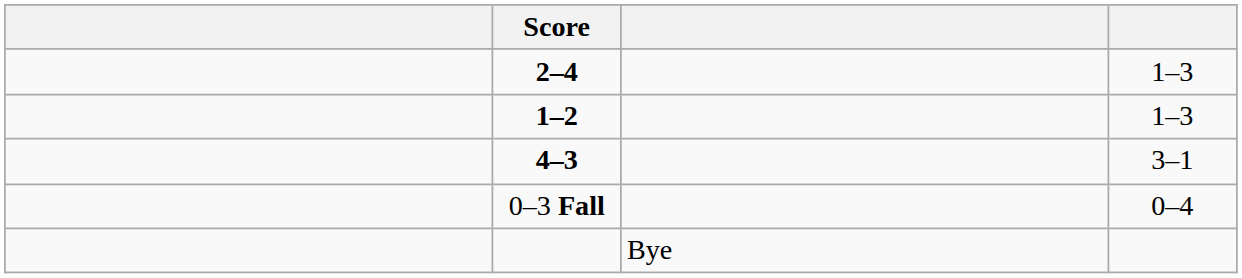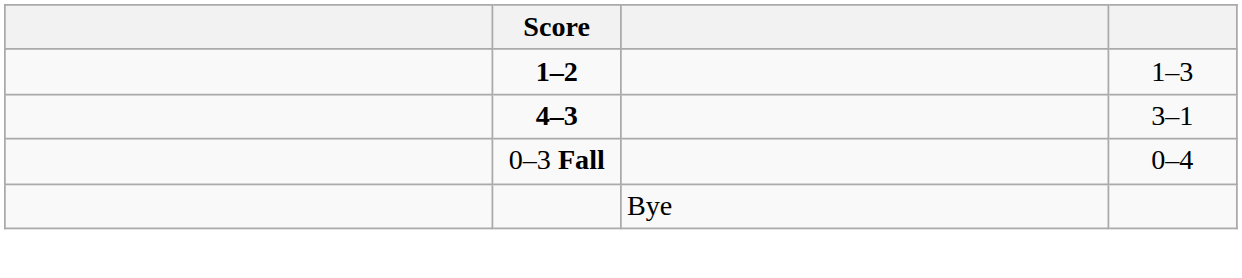- row: 2–4 | 1–3
